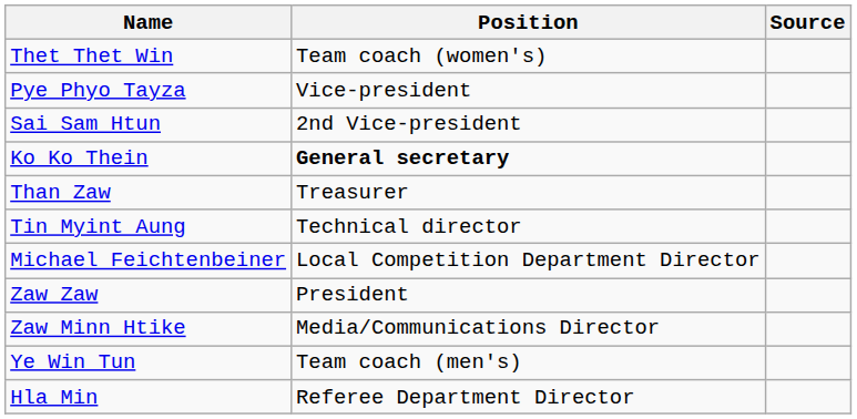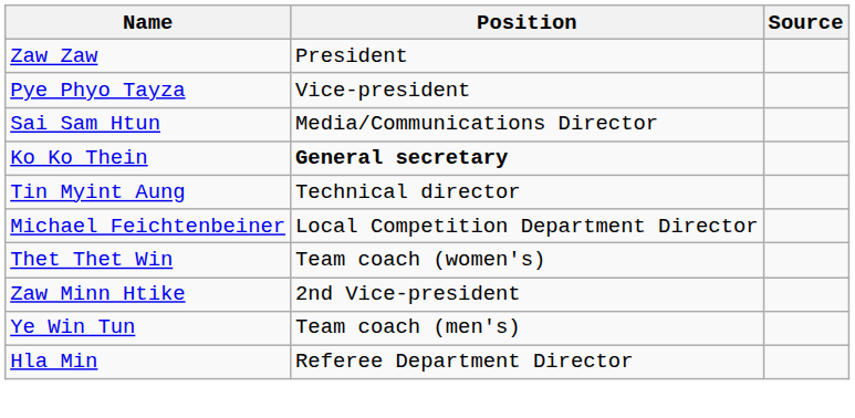rows swapped: Zaw Zaw <-> Thet Thet Win
Sai Sam Htun | Position: 2nd Vice-president -> Media/Communications Director
- row: Than Zaw | Treasurer
Zaw Minn Htike | Position: Media/Communications Director -> 2nd Vice-president
